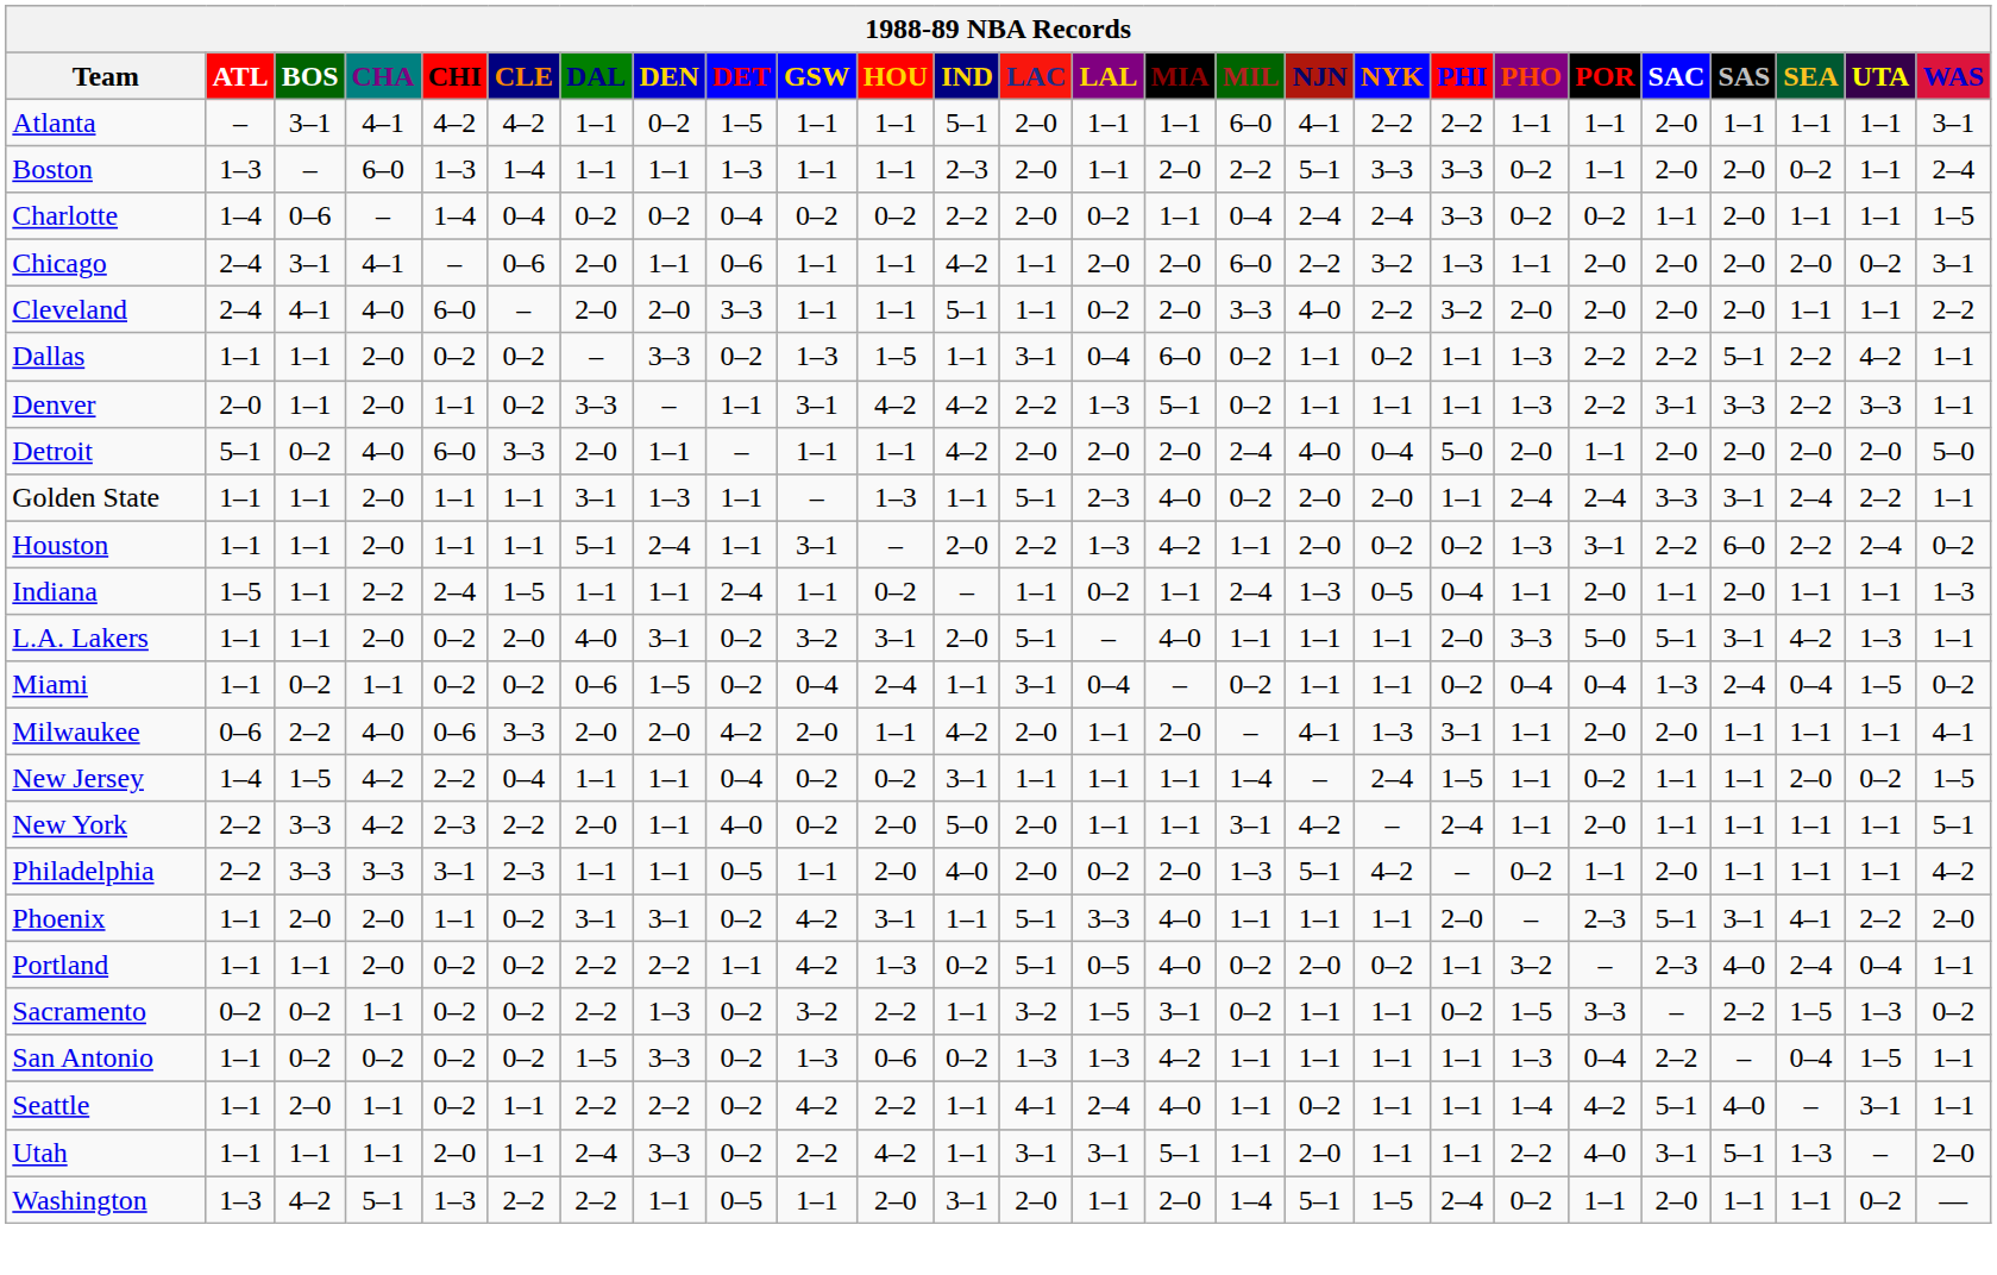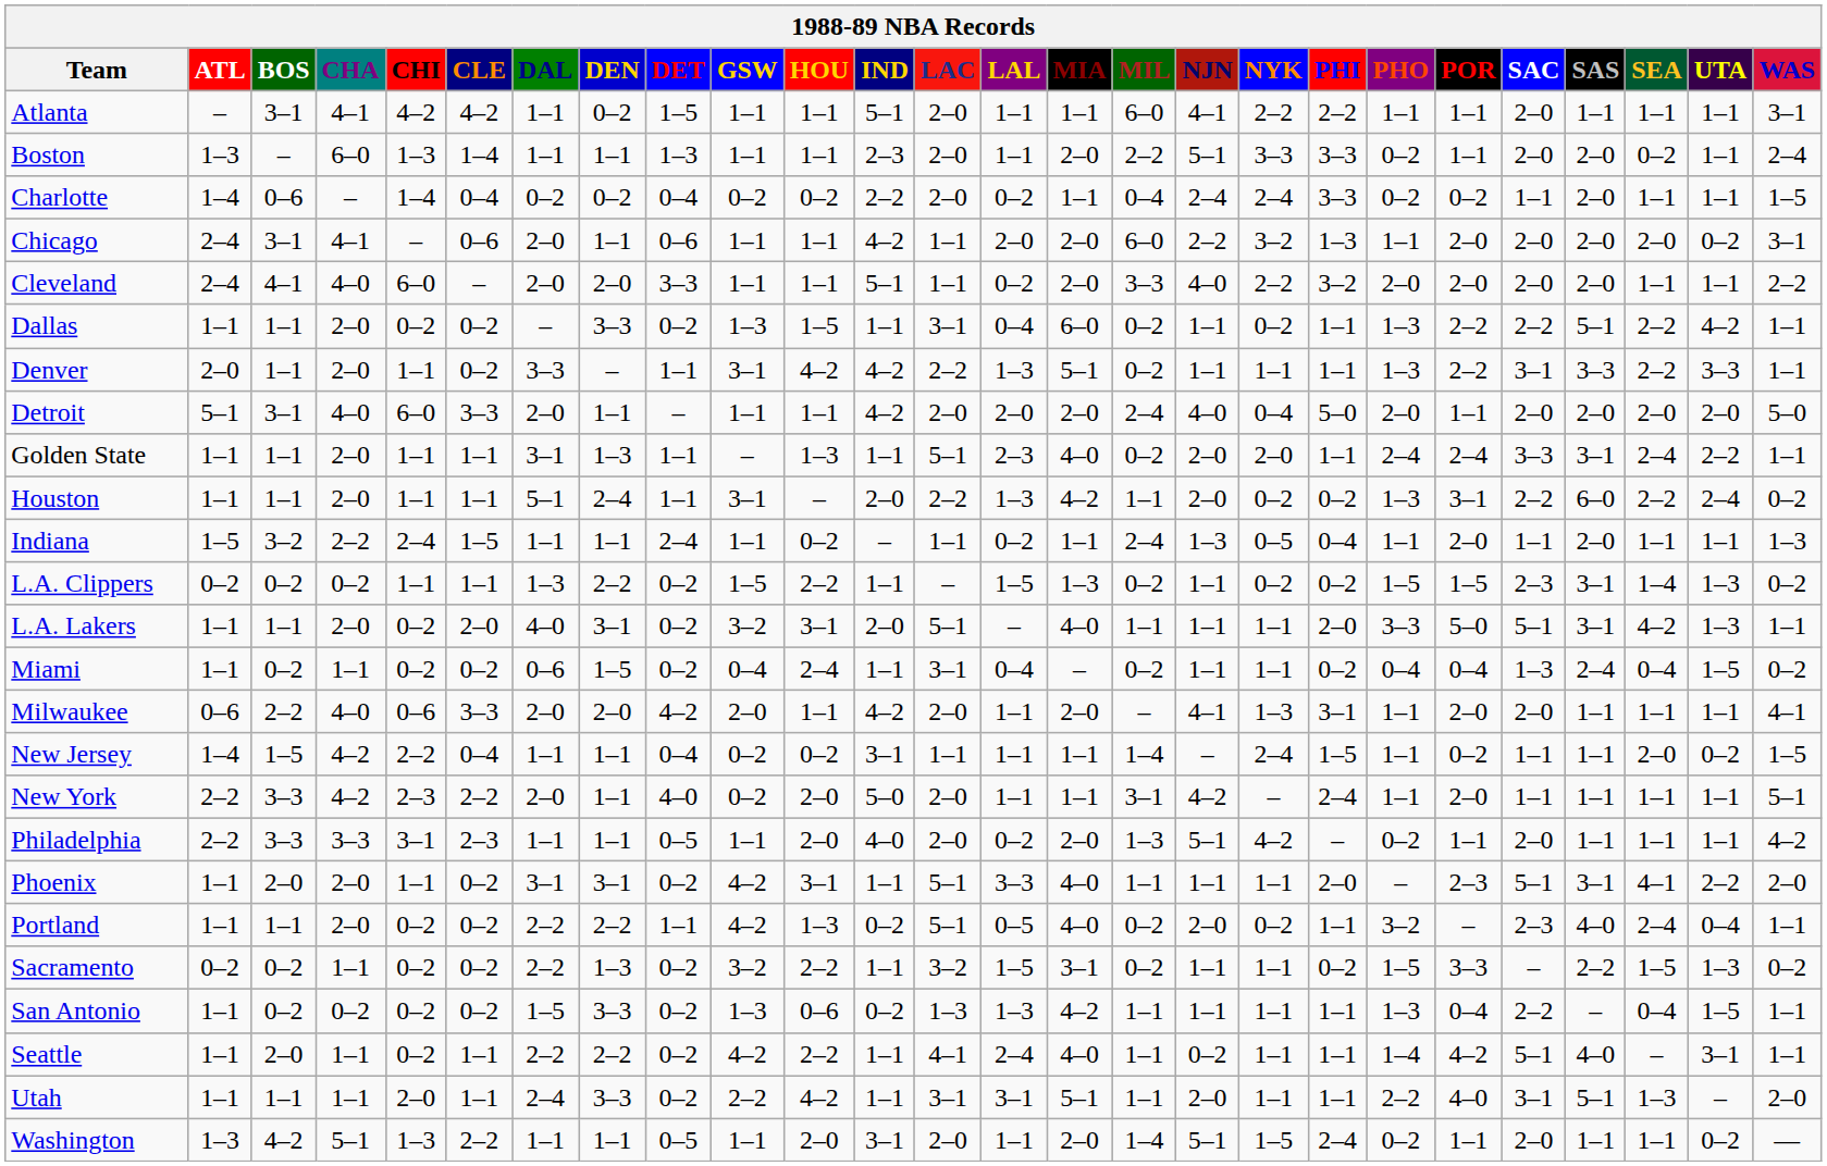Detroit | BOS: 0–2 -> 3–1
Indiana | BOS: 1–1 -> 3–2
+ row: L.A. Clippers | 0–2 | 0–2 | 0–2 | 1–1 | 1–1 | 1–3 | 2–2 | 0–2 | 1–5 | 2–2 | 1–1 | – | 1–5 | 1–3 | 0–2 | 1–1 | 0–2 | 0–2 | 1–5 | 1–5 | 2–3 | 3–1 | 1–4 | 1–3 | 0–2
Washington | DAL: 2–2 -> 1–1
